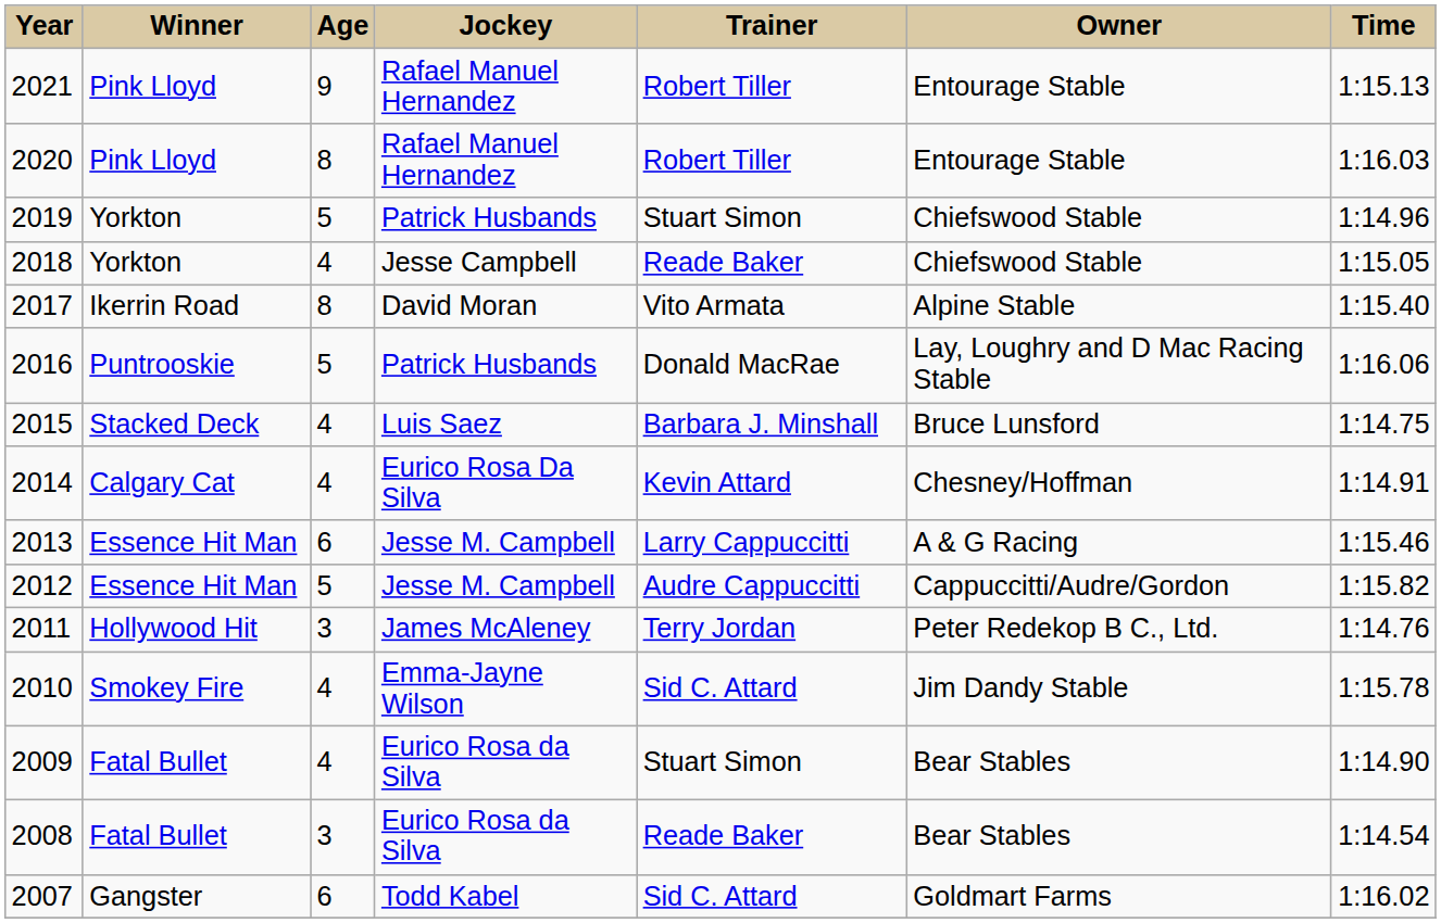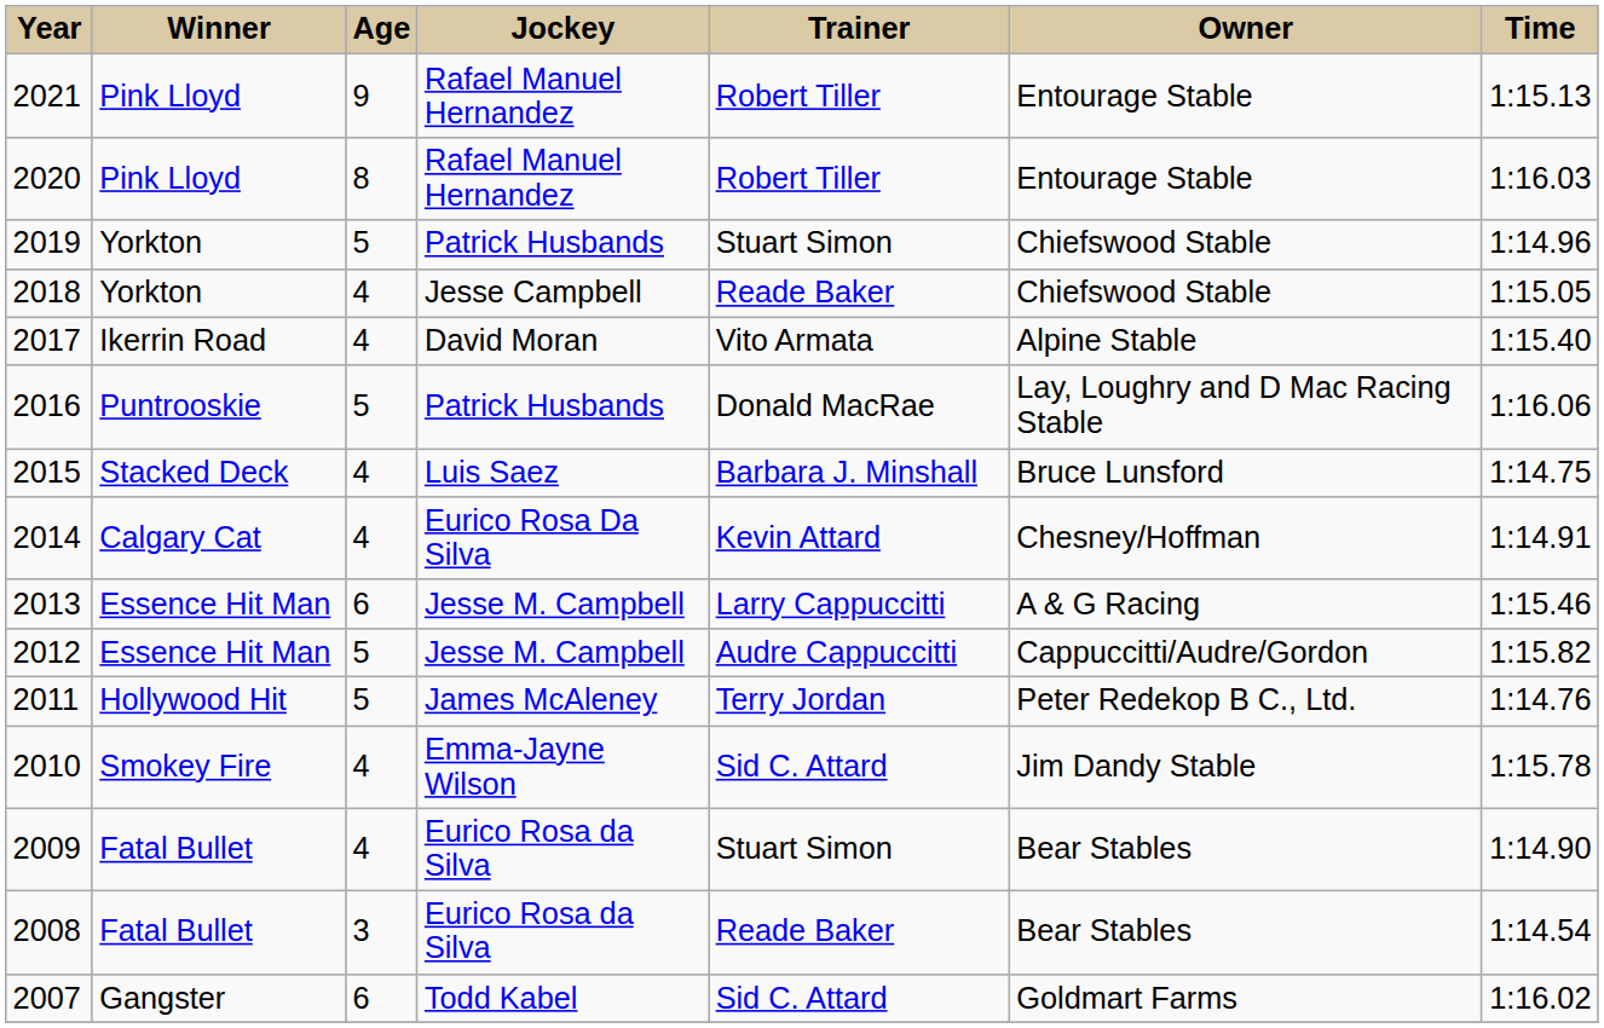2017 | Age: 8 -> 4
2011 | Age: 3 -> 5
